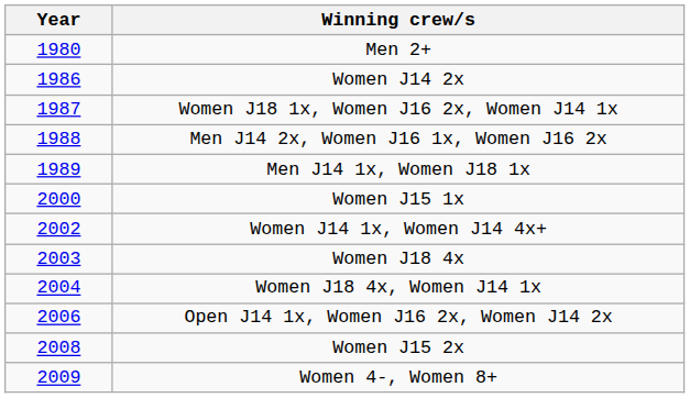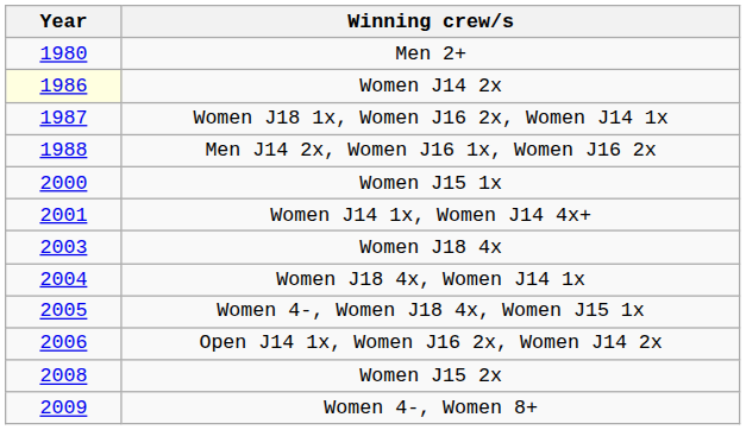Women J14 2x | Year: no background -> lightyellow background
- row: 1989 | Men J14 1x, Women J18 1x
Women J14 1x, Women J14 4x+ | Year: 2002 -> 2001
+ row: 2005 | Women 4-, Women J18 4x, Women J15 1x
